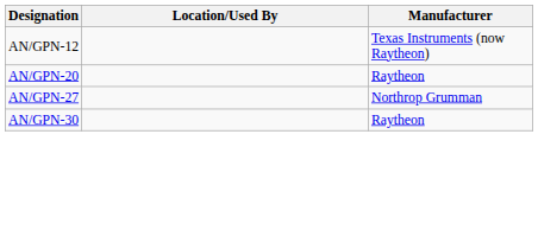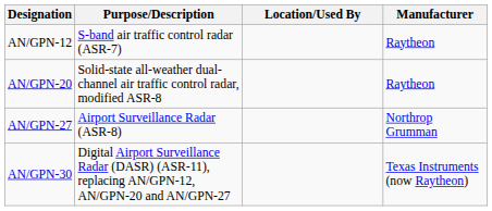+ column: Purpose/Description | S-band air traffic control radar (ASR-7) | Solid-state all-weather dual-channel air traffic control radar, modified ASR-8 | Airport Surveillance Radar (ASR-8) | Digital Airport Surveillance Radar (DASR) (ASR-11), replacing AN/GPN-12, AN/GPN-20 and AN/GPN-27
AN/GPN-12 | Manufacturer: Texas Instruments (now Raytheon) -> Raytheon
AN/GPN-30 | Manufacturer: Raytheon -> Texas Instruments (now Raytheon)
